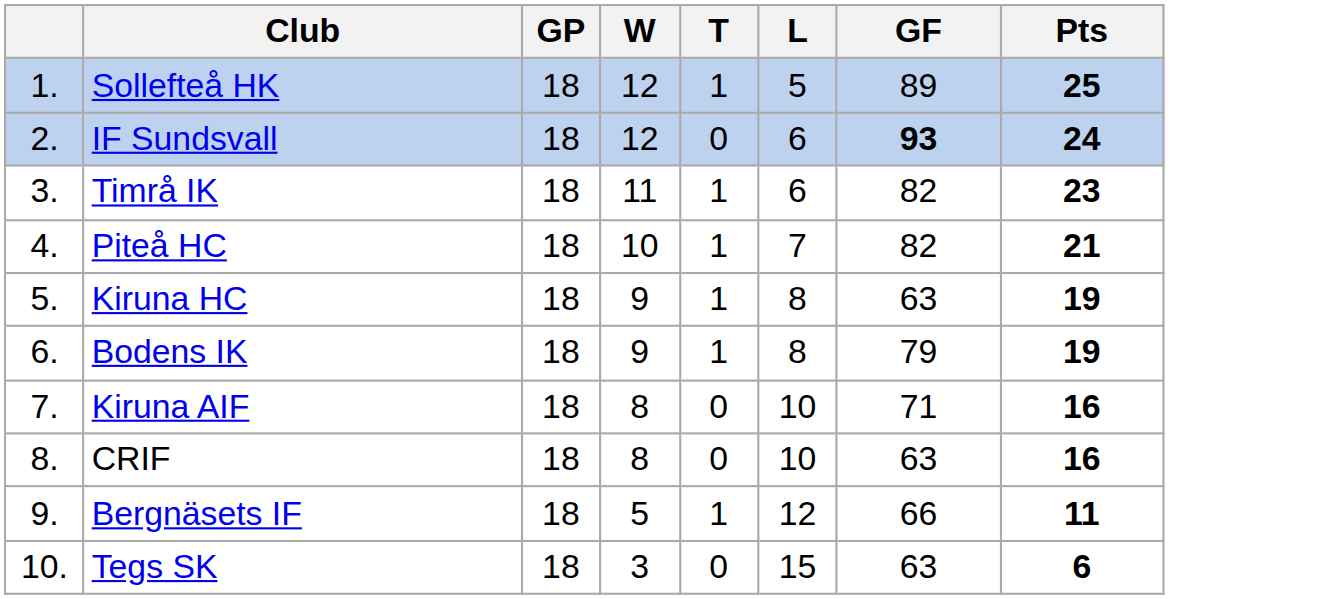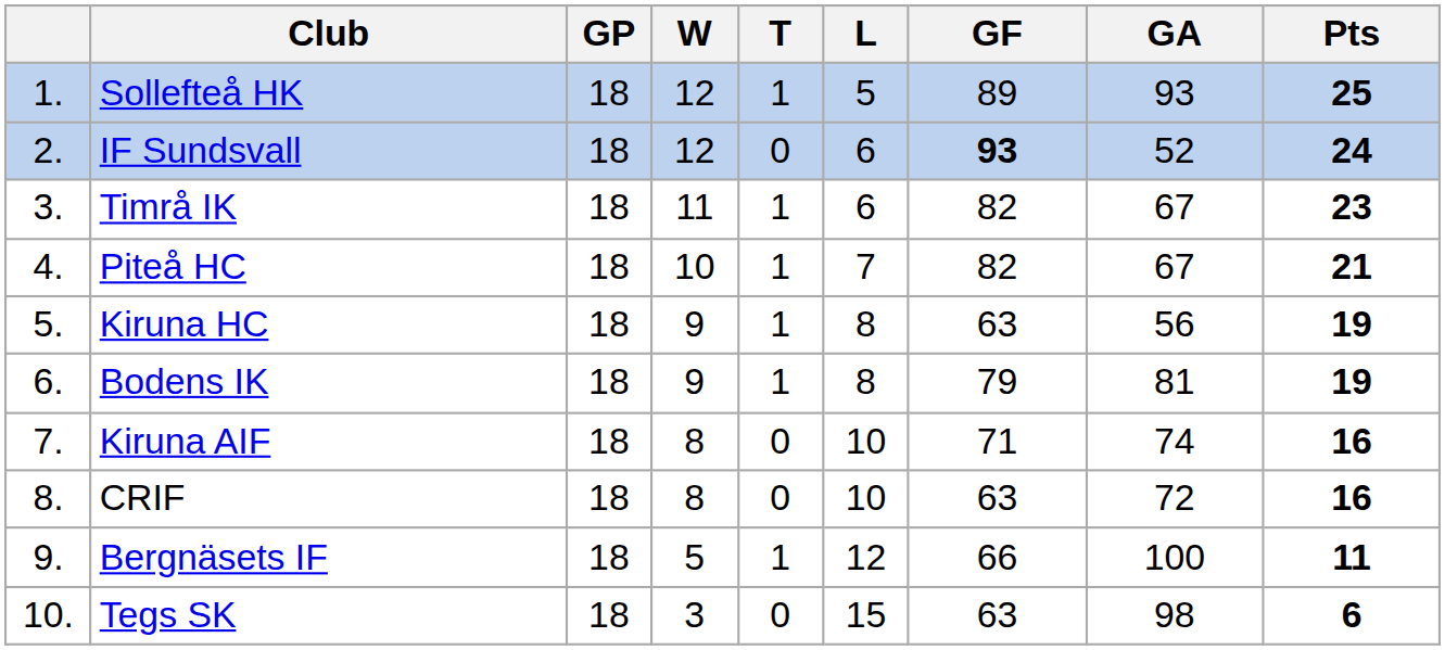+ column: GA | 93 | 52 | 67 | 67 | 56 | 81 | 74 | 72 | 100 | 98
